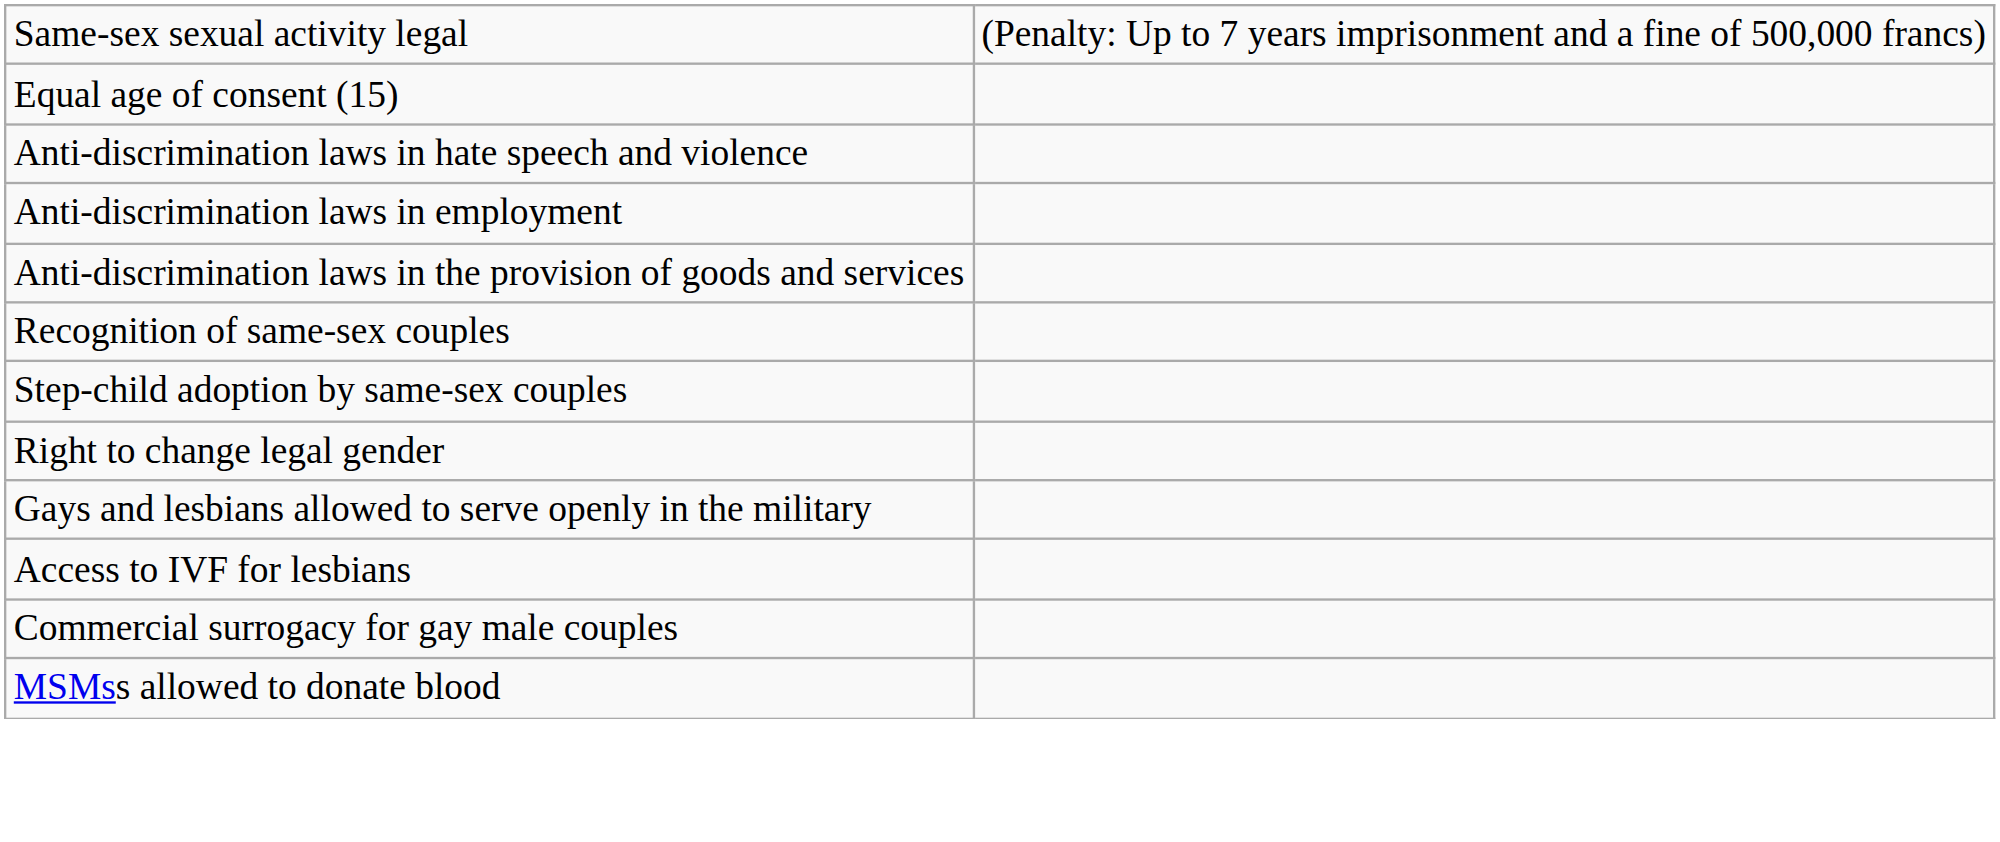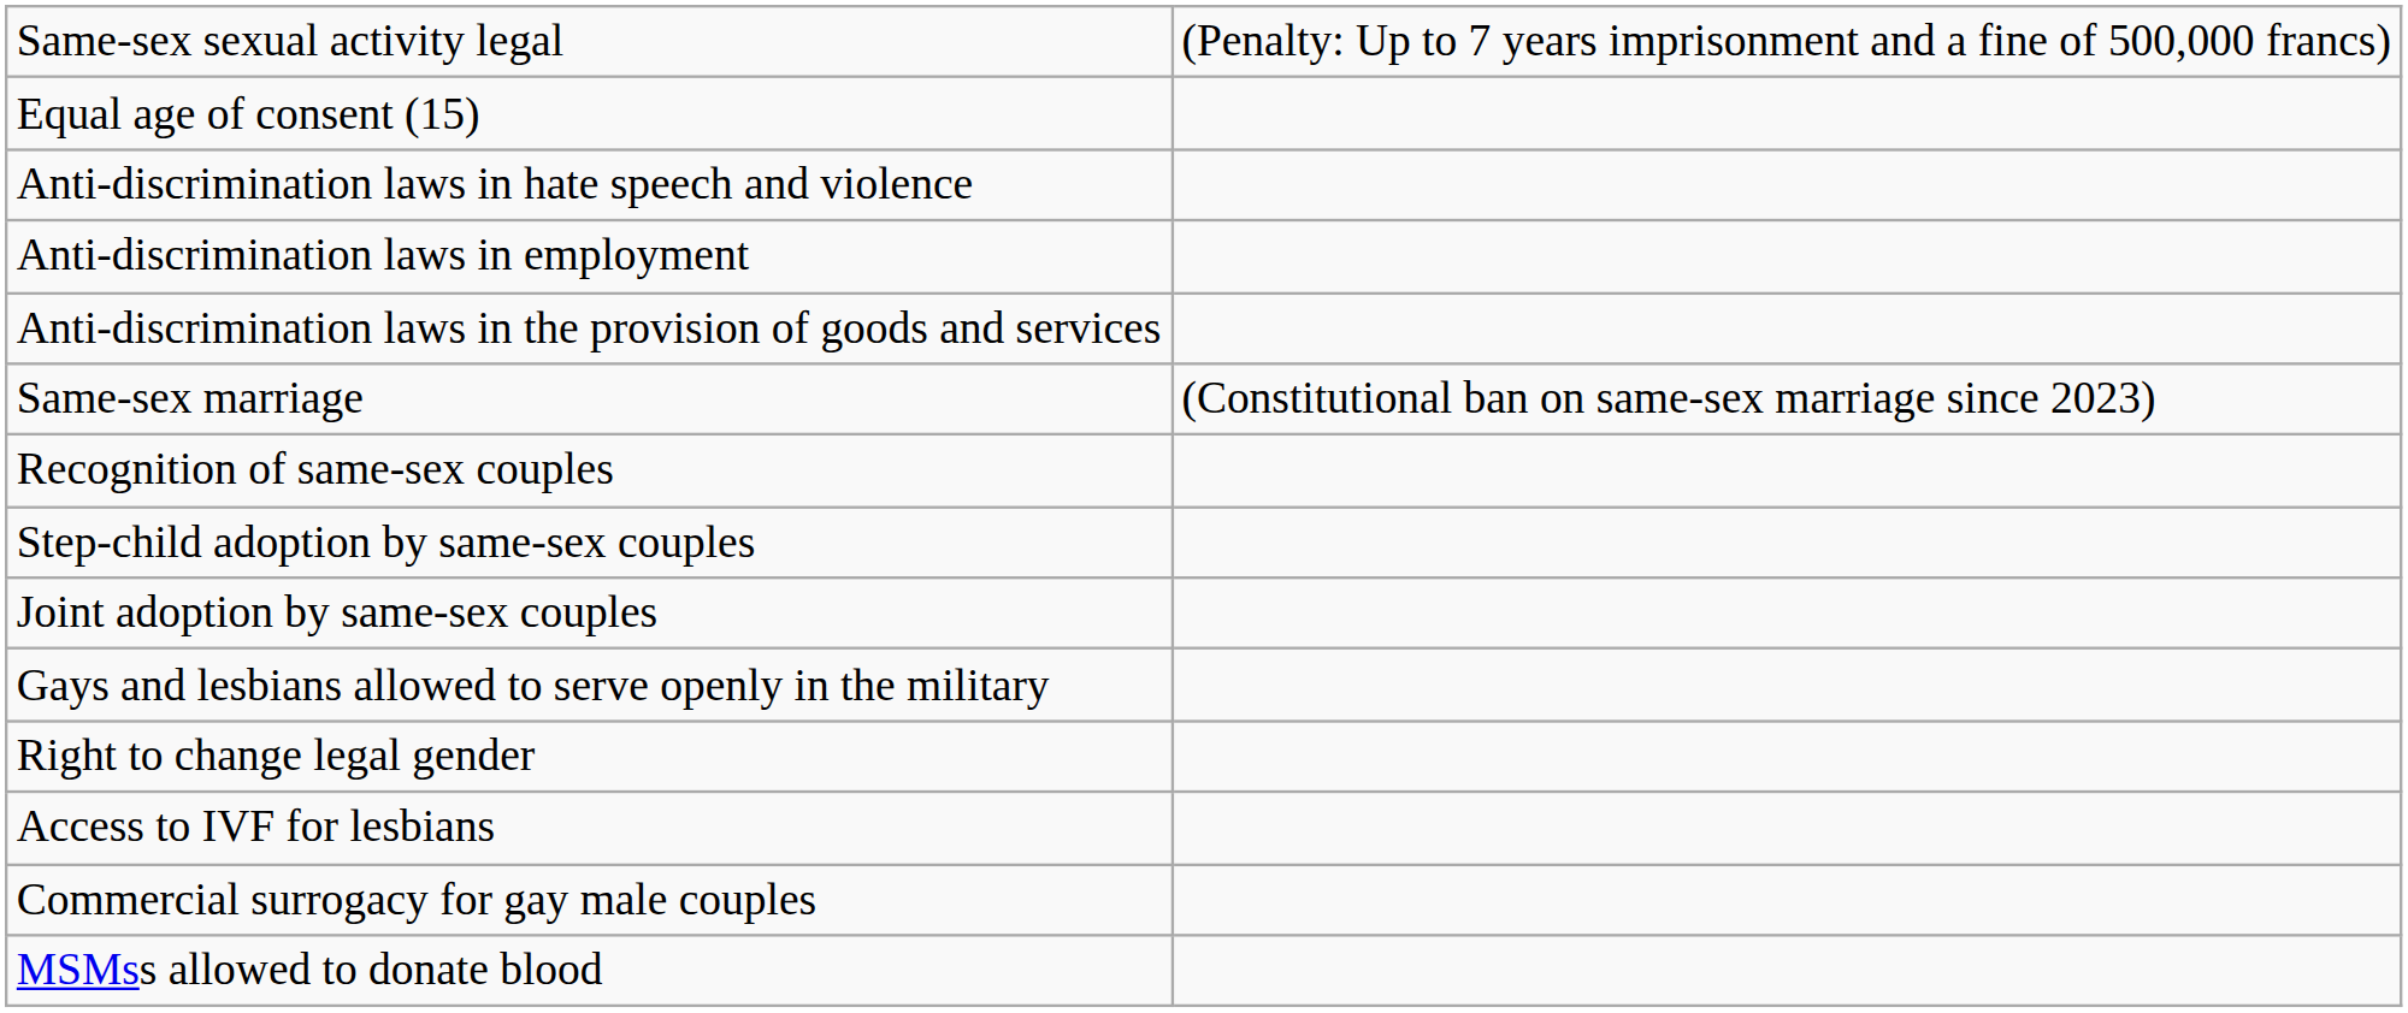+ row: Same-sex marriage | (Constitutional ban on same-sex marriage since 2023)
+ row: Joint adoption by same-sex couples
rows swapped: Gays and lesbians allowed to serve openly in the military <-> Right to change legal gender
